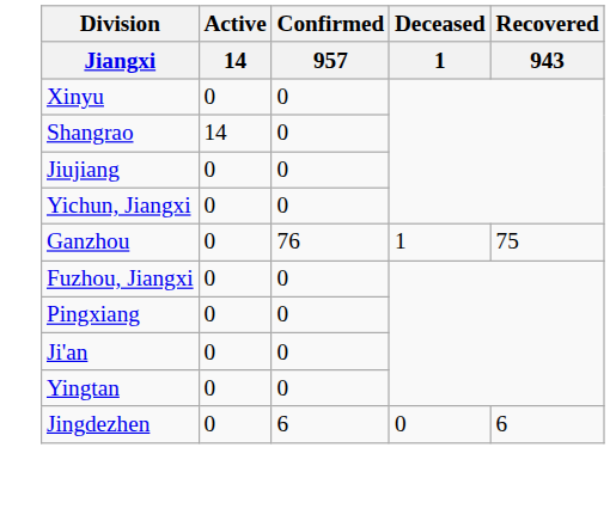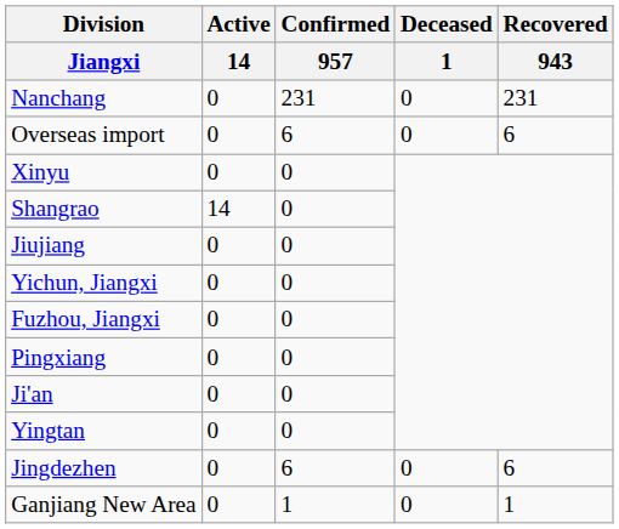+ row: Nanchang | 0 | 231 | 0 | 231
+ row: Overseas import | 0 | 6 | 0 | 6
- row: Ganzhou | 0 | 76 | 1 | 75
+ row: Ganjiang New Area | 0 | 1 | 0 | 1
